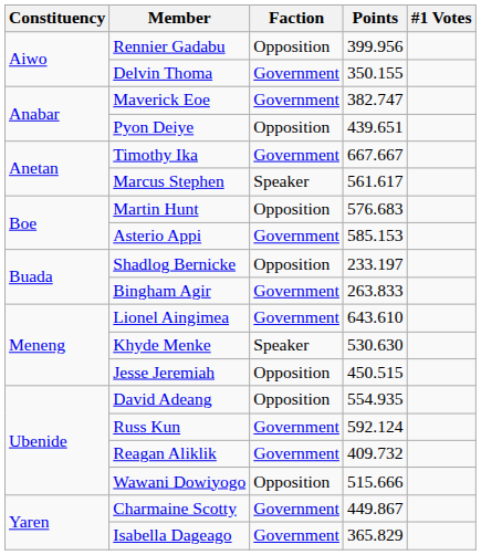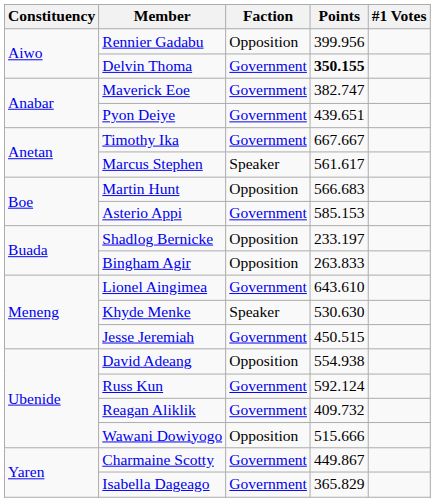Delvin Thoma | Points: normal -> bold
Pyon Deiye | Faction: Opposition -> Government
Martin Hunt | Points: 576.683 -> 566.683
Bingham Agir | Faction: Government -> Opposition
Jesse Jeremiah | Faction: Opposition -> Government
David Adeang | Points: 554.935 -> 554.938
